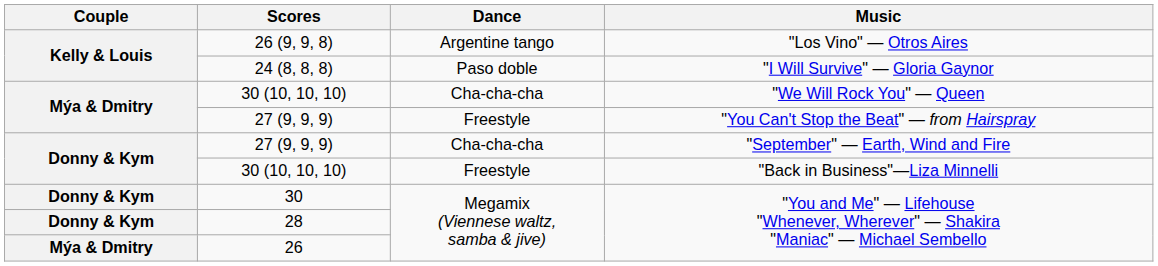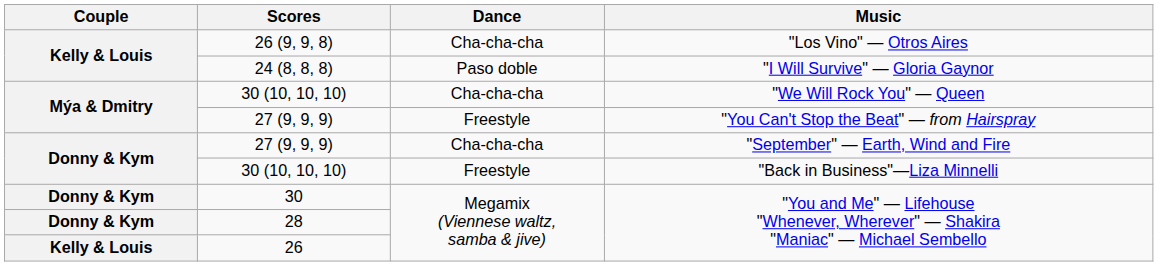26 (9, 9, 8) | Dance: Argentine tango -> Cha-cha-cha
26 | Couple: Mýa & Dmitry -> Kelly & Louis
